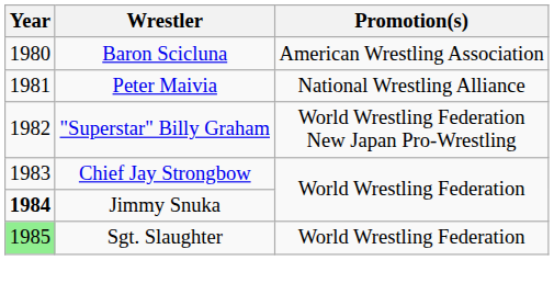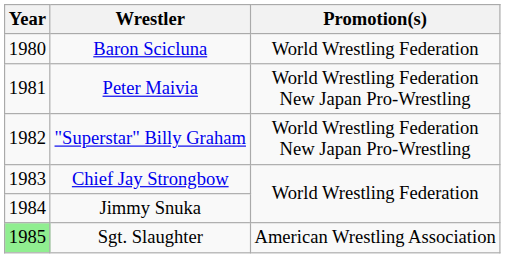Baron Scicluna | Promotion(s): American Wrestling Association -> World Wrestling Federation
Peter Maivia | Promotion(s): National Wrestling Alliance -> World Wrestling Federation New Japan Pro-Wrestling
Jimmy Snuka | Year: bold -> normal
Sgt. Slaughter | Promotion(s): World Wrestling Federation -> American Wrestling Association
